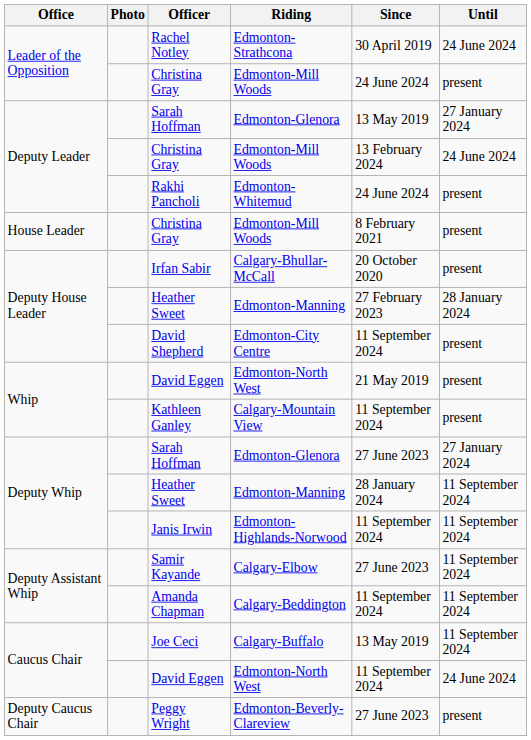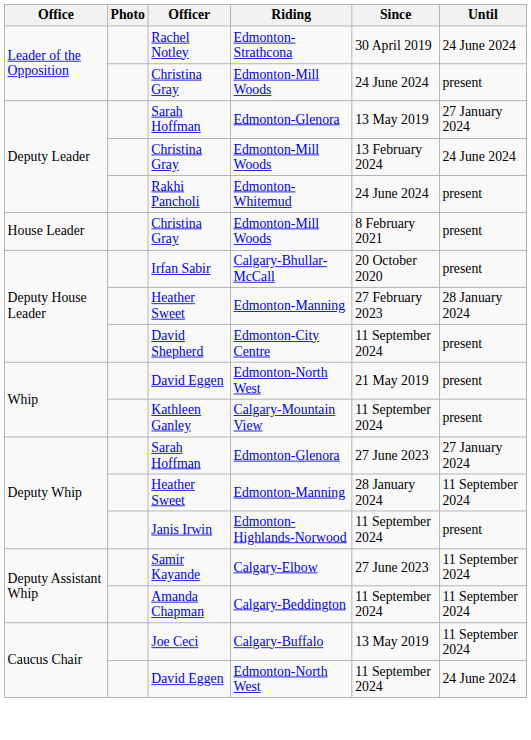Janis Irwin | Until: 11 September 2024 -> present
- row: Deputy Caucus Chair | Peggy Wright | Edmonton-Beverly-Clareview | 27 June 2023 | present
